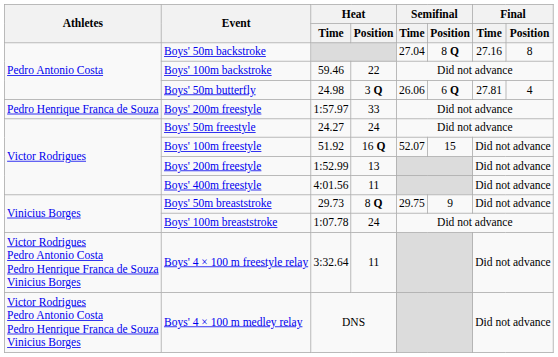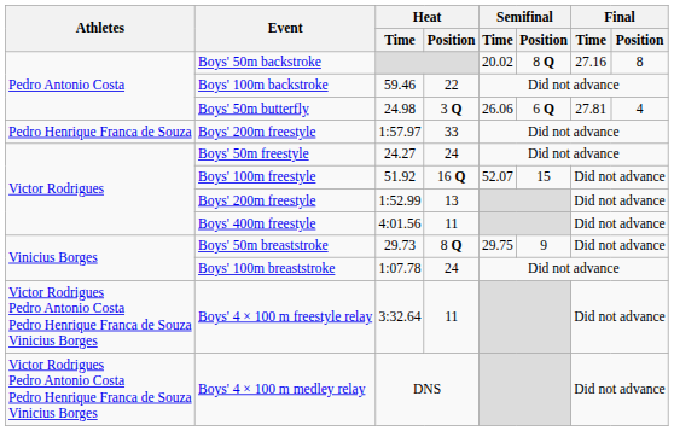Boys' 50m backstroke | Semifinal / Time: 27.04 -> 20.02
